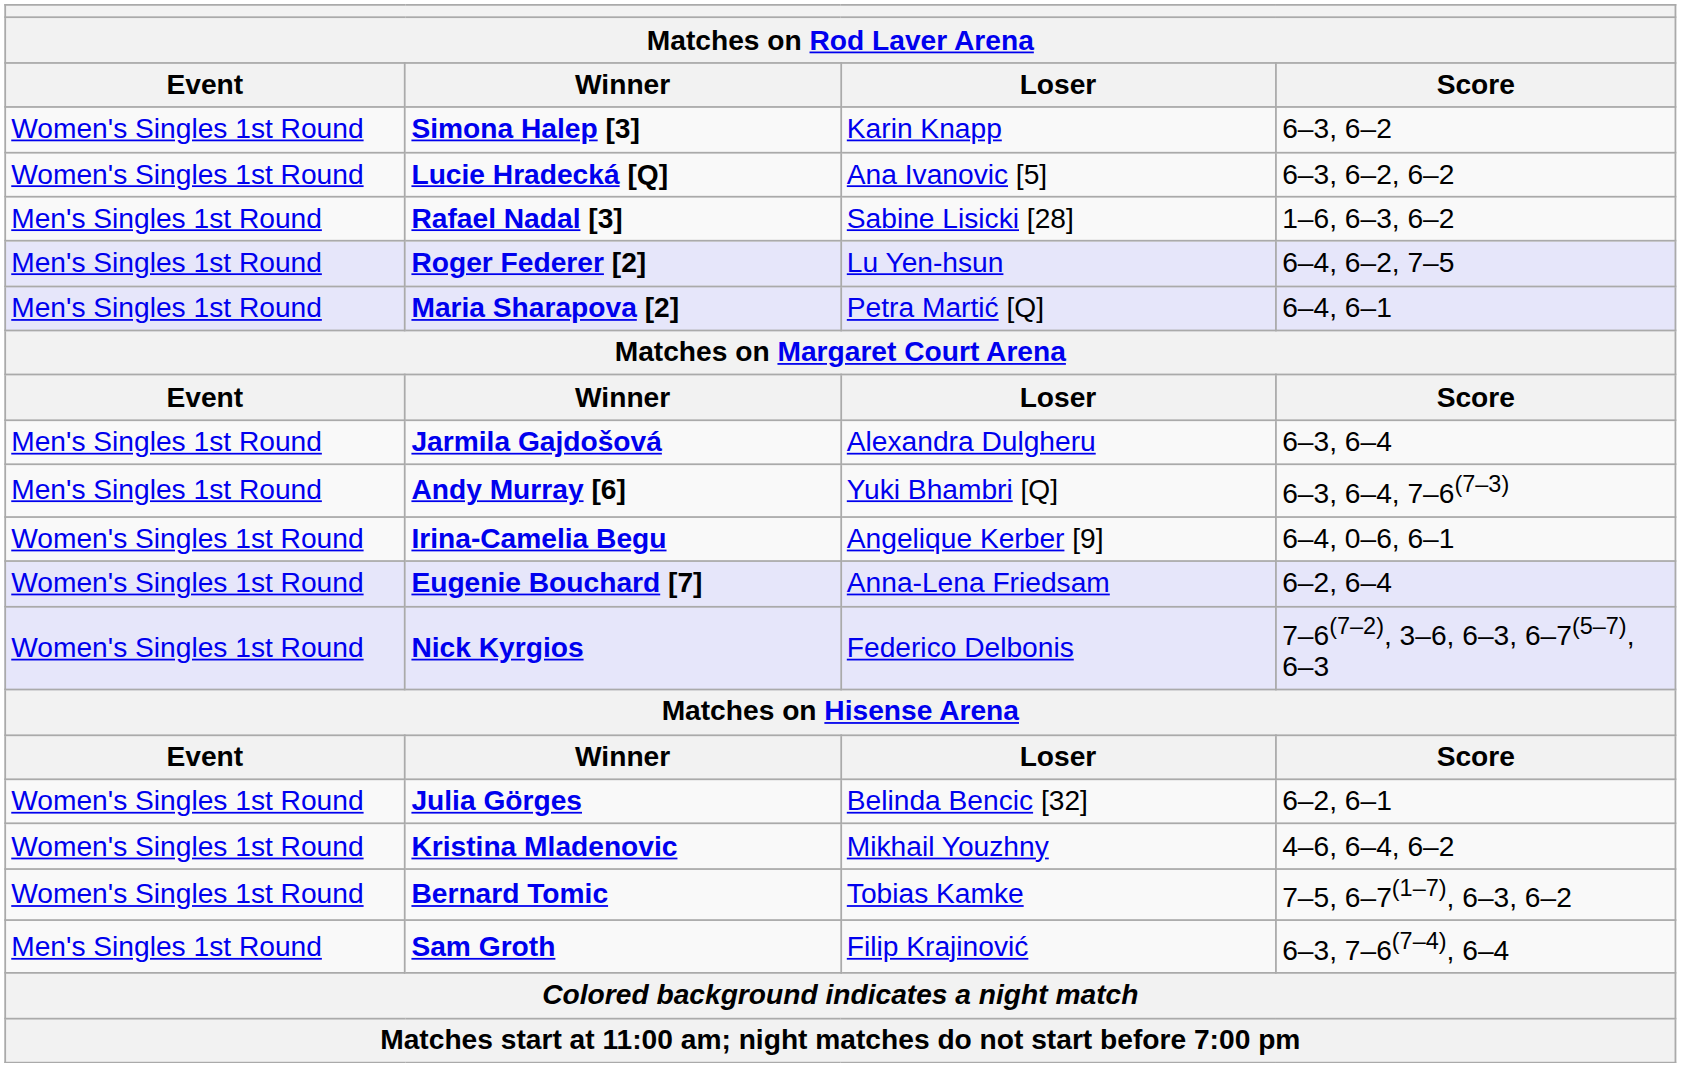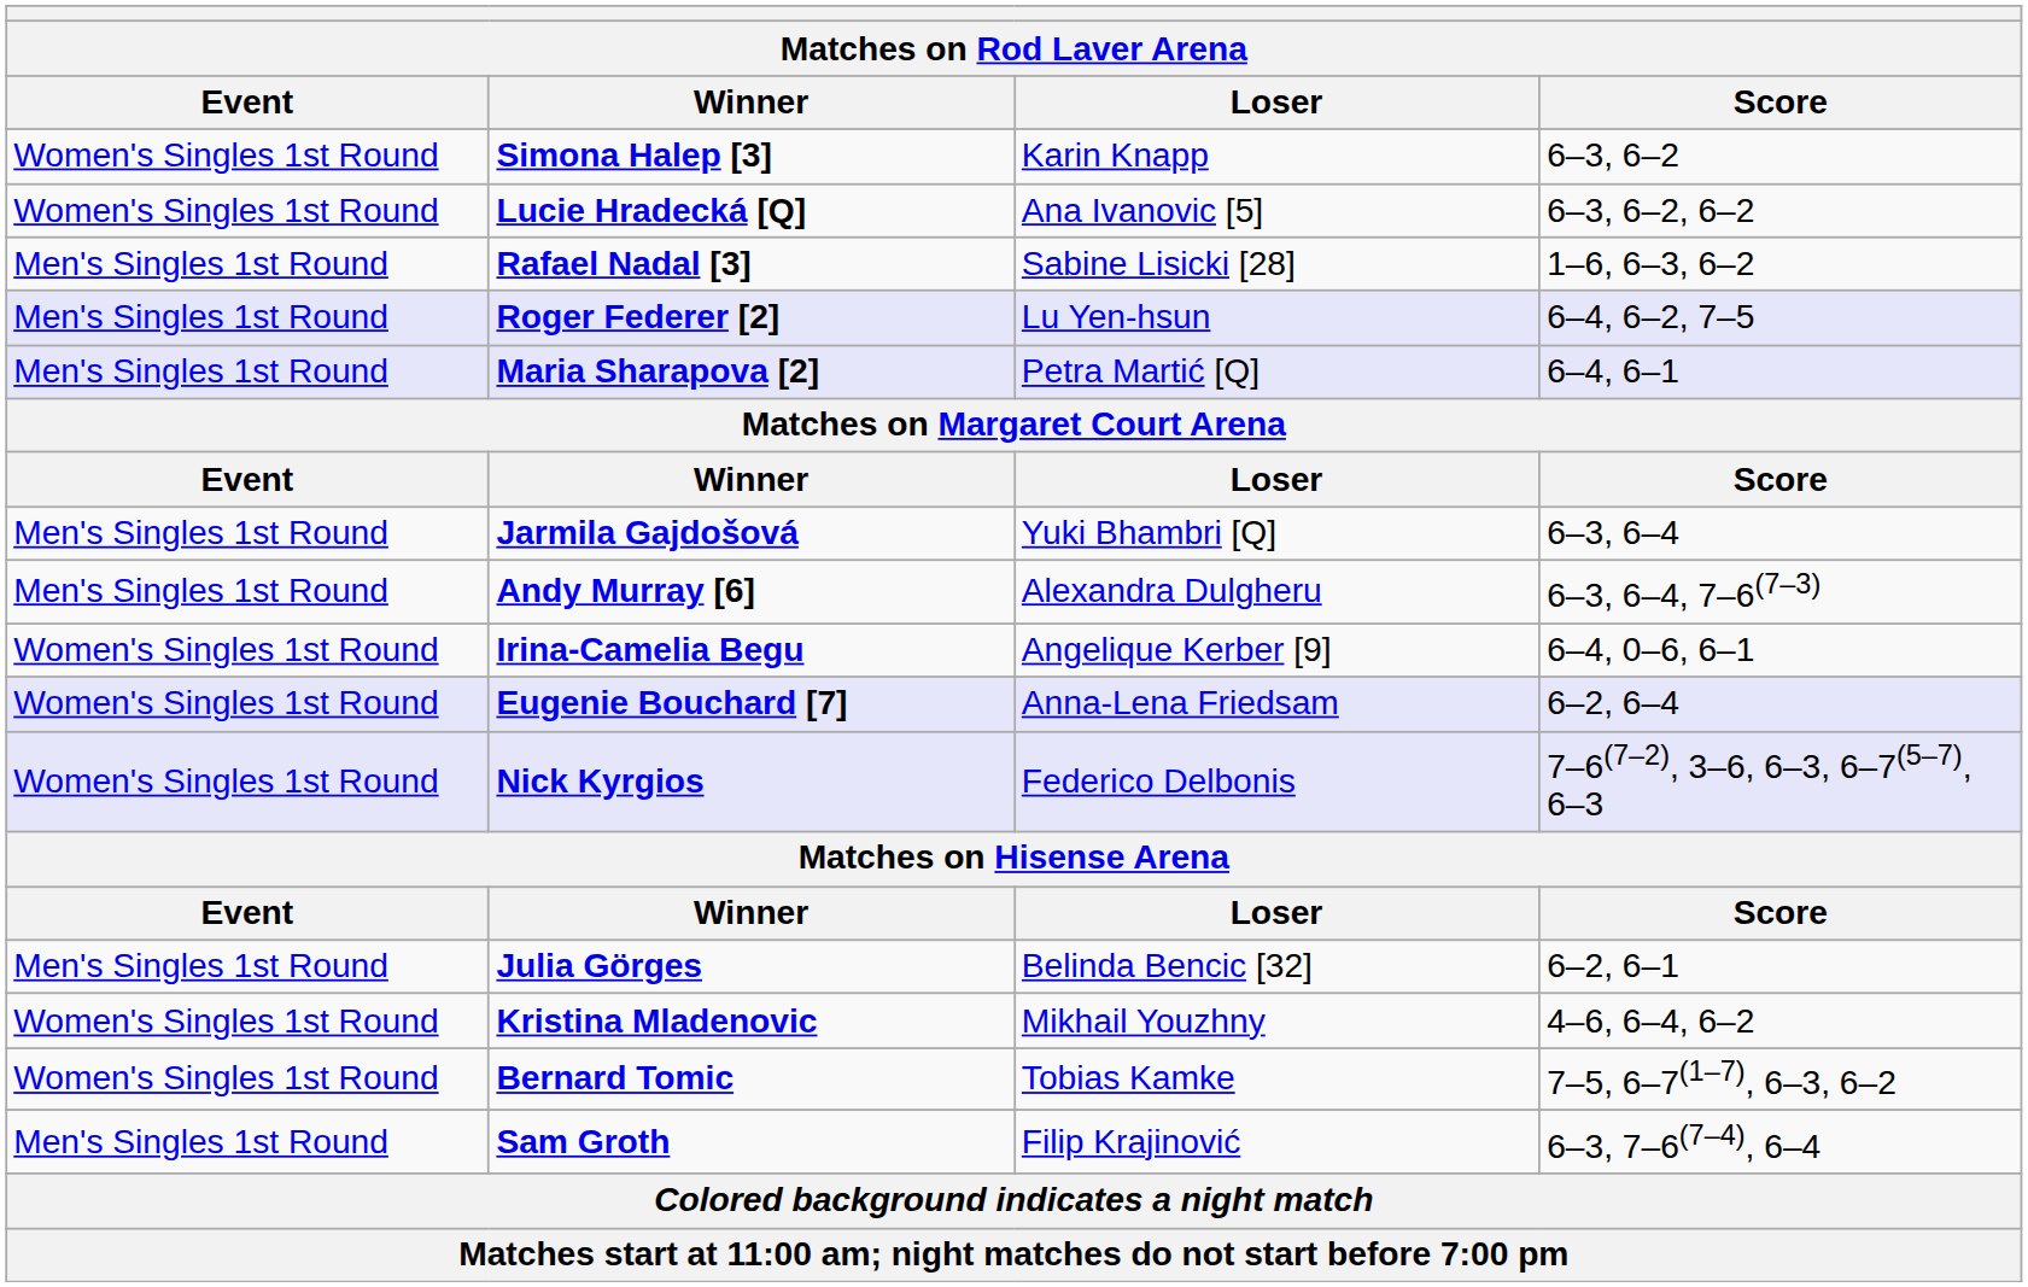Jarmila Gajdošová | Loser: Alexandra Dulgheru -> Yuki Bhambri [Q]
Andy Murray [6] | Loser: Yuki Bhambri [Q] -> Alexandra Dulgheru
Julia Görges | Event: Women's Singles 1st Round -> Men's Singles 1st Round
